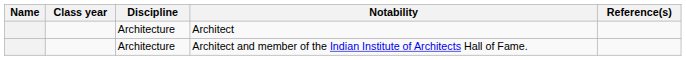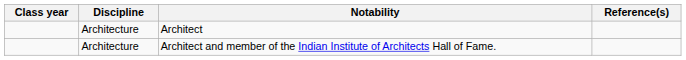- column: Name
